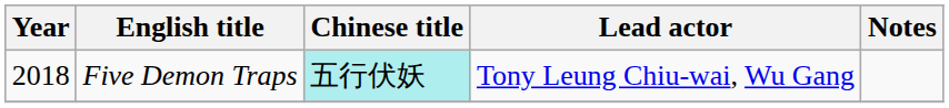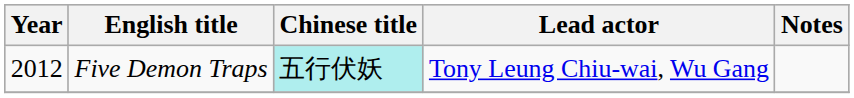Five Demon Traps | Year: 2018 -> 2012
